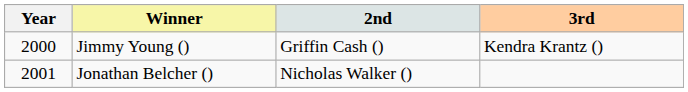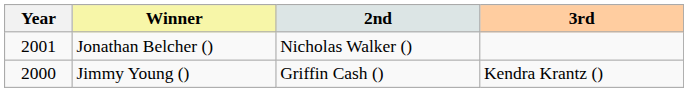rows swapped: Jimmy Young () <-> Jonathan Belcher ()
